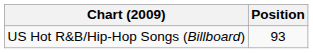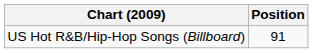US Hot R&B/Hip-Hop Songs (Billboard) | Position: 93 -> 91
